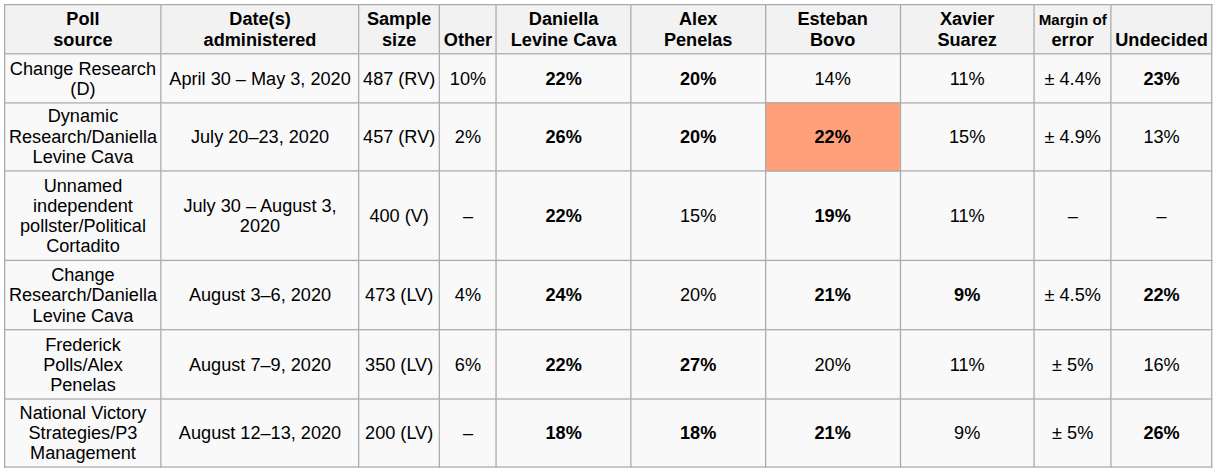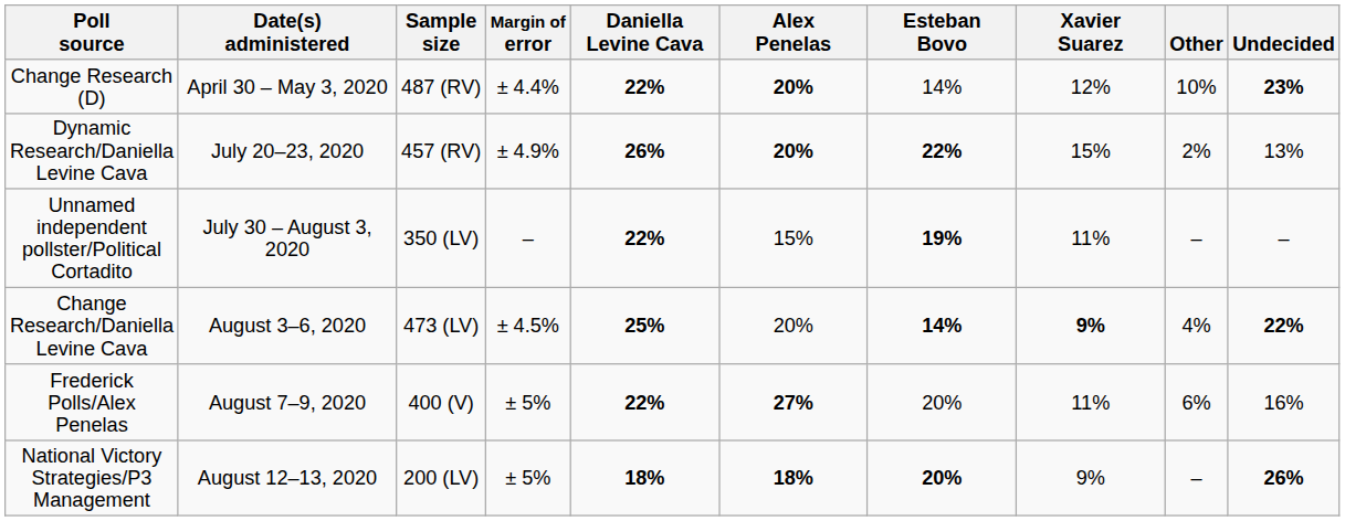columns swapped: Margin of error <-> Other
Change Research (D) | Xavier Suarez: 11% -> 12%
Dynamic Research/Daniella Levine Cava | Esteban Bovo: lightsalmon background -> no background
Unnamed independent pollster/Political Cortadito | Sample size: 400 (V) -> 350 (LV)
Change Research/Daniella Levine Cava | Daniella Levine Cava: 24% -> 25%
Change Research/Daniella Levine Cava | Esteban Bovo: 21% -> 14%
Frederick Polls/Alex Penelas | Sample size: 350 (LV) -> 400 (V)
National Victory Strategies/P3 Management | Esteban Bovo: 21% -> 20%
